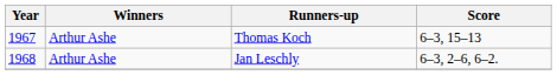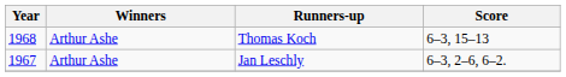Thomas Koch | Year: 1967 -> 1968
Jan Leschly | Year: 1968 -> 1967
